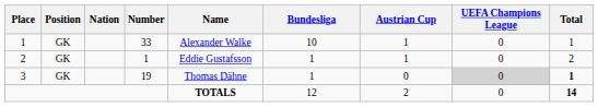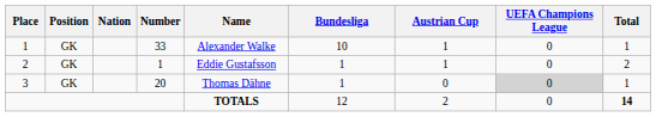3 | Number: 19 -> 20
3 | Total: bold -> normal
